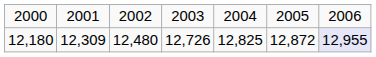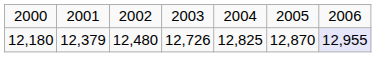12,180 | column 2: 12,309 -> 12,379
12,180 | column 6: 12,872 -> 12,870
